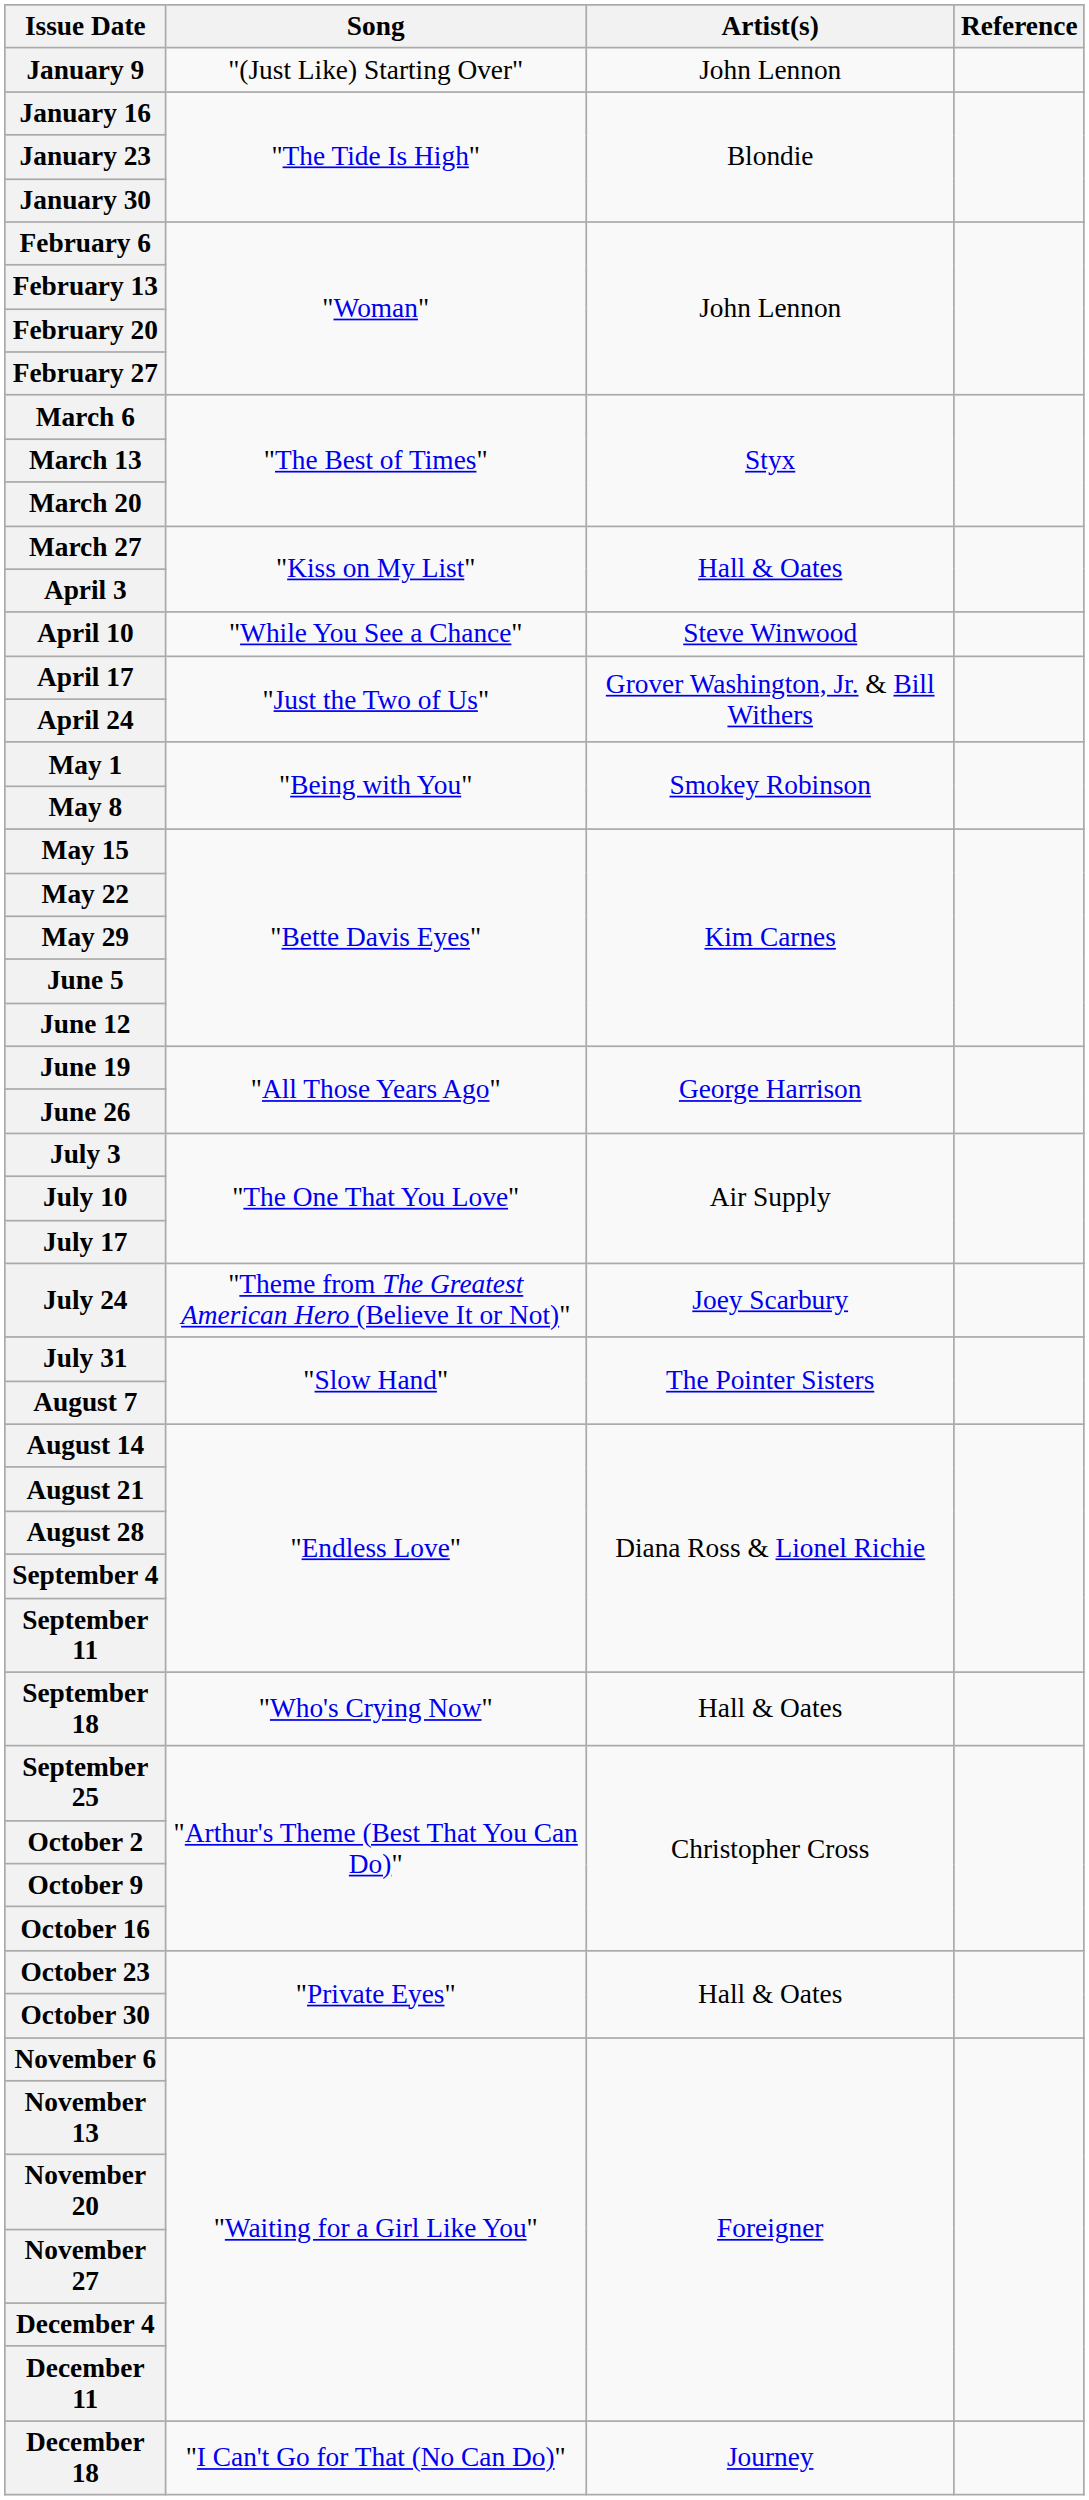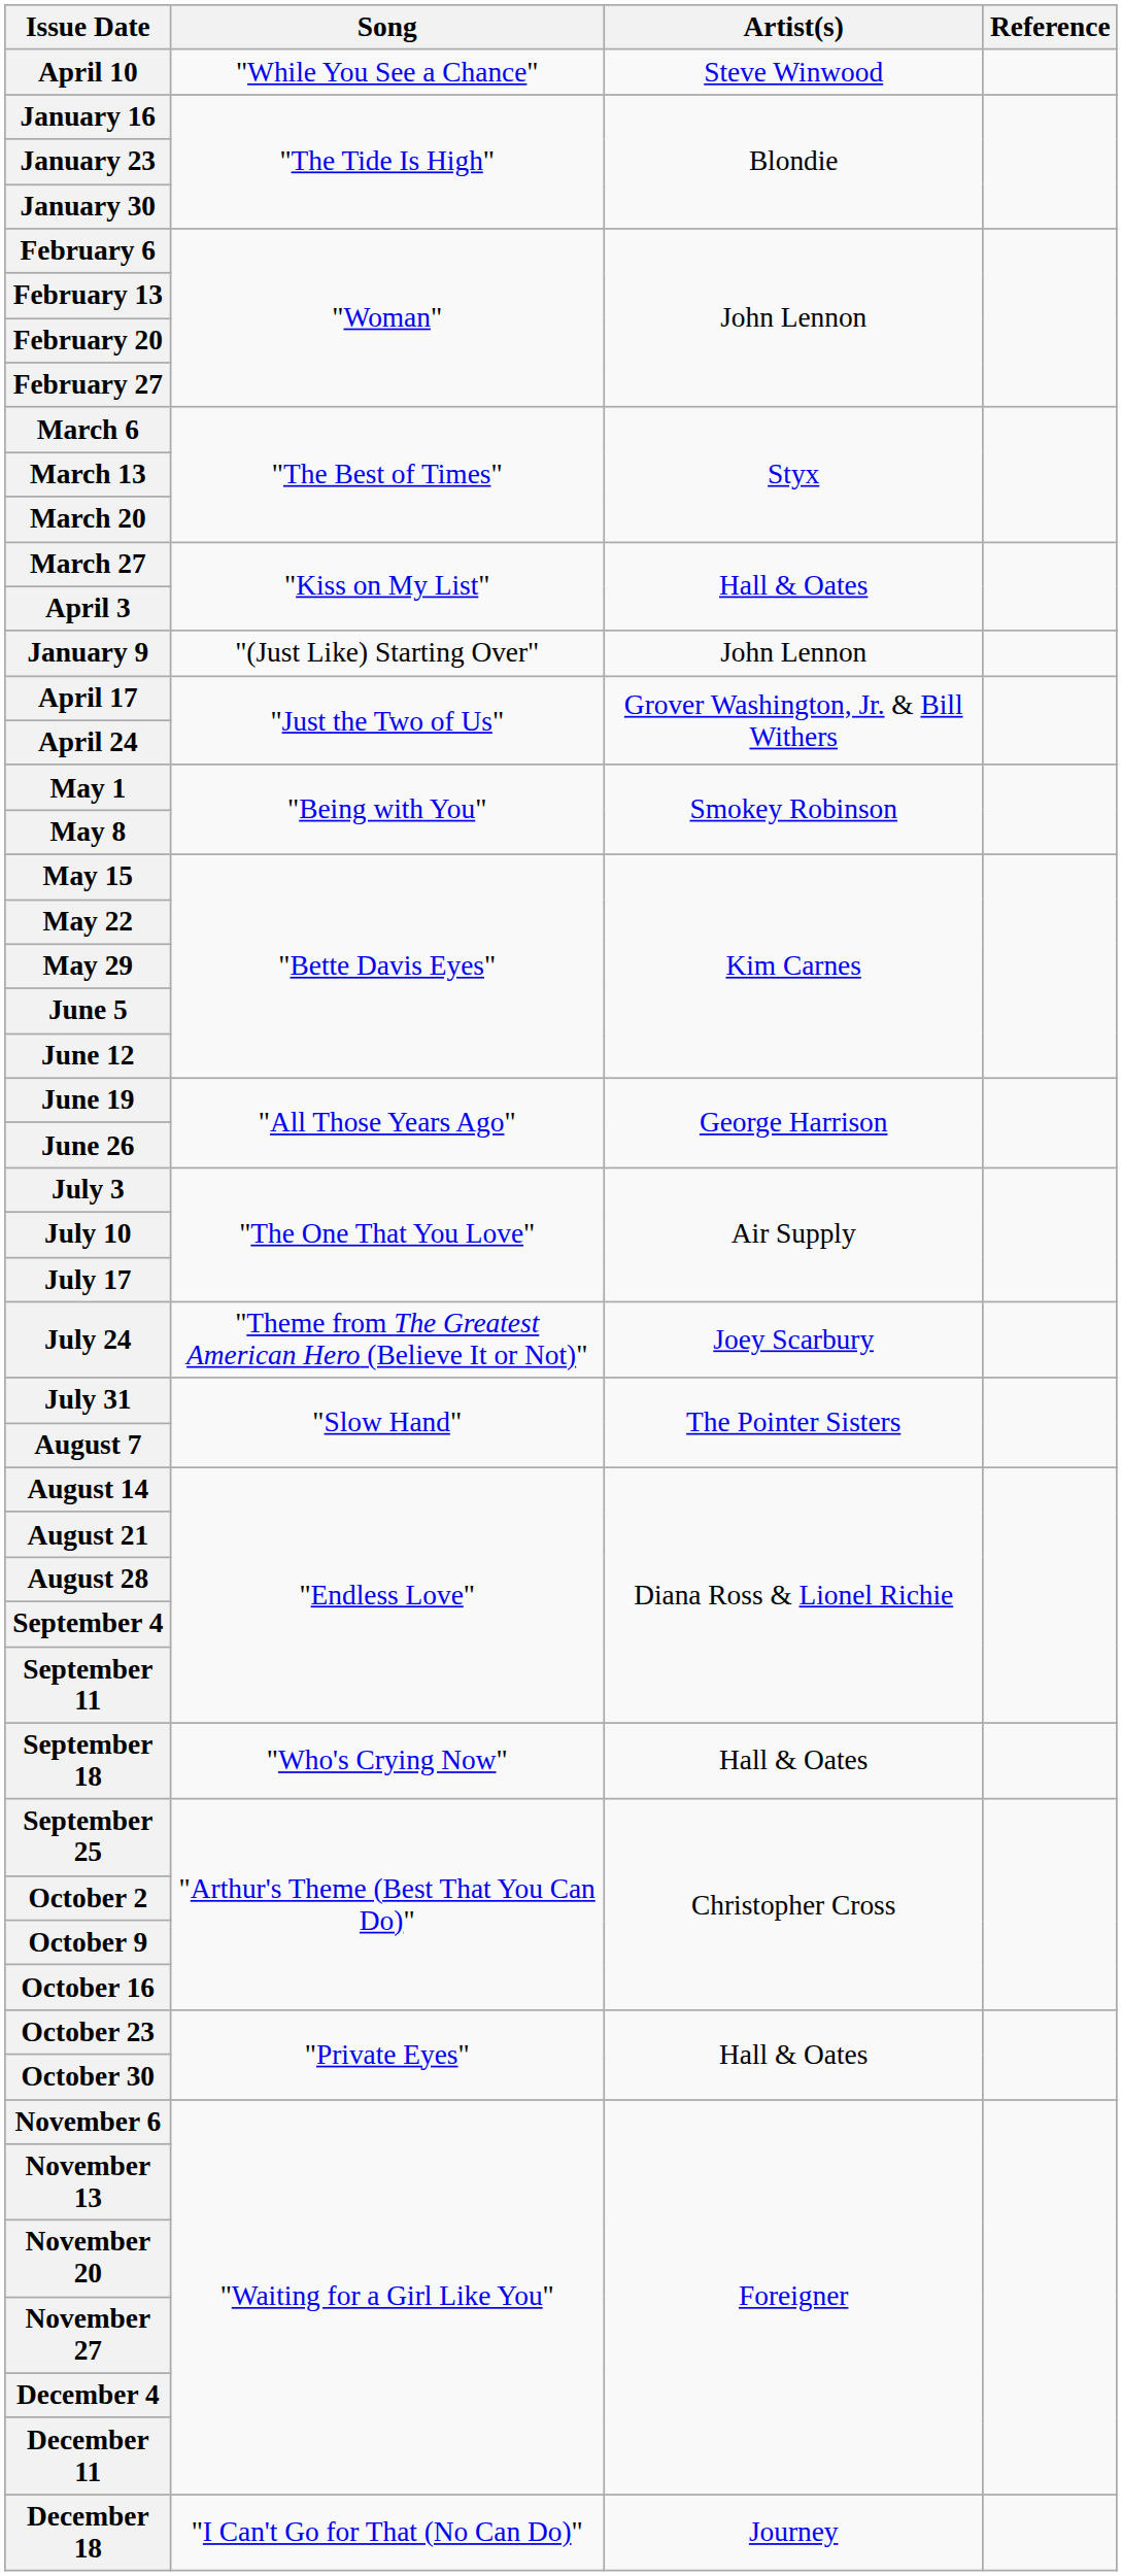rows swapped: January 9 <-> April 10
